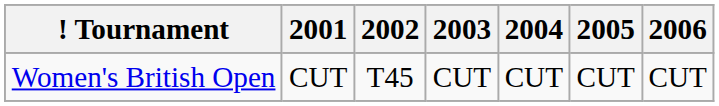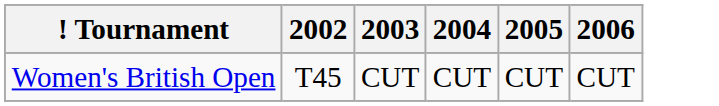- column: 2001 | CUT
